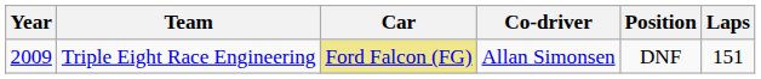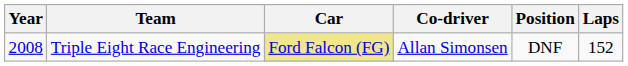Triple Eight Race Engineering | Year: 2009 -> 2008
Triple Eight Race Engineering | Laps: 151 -> 152
